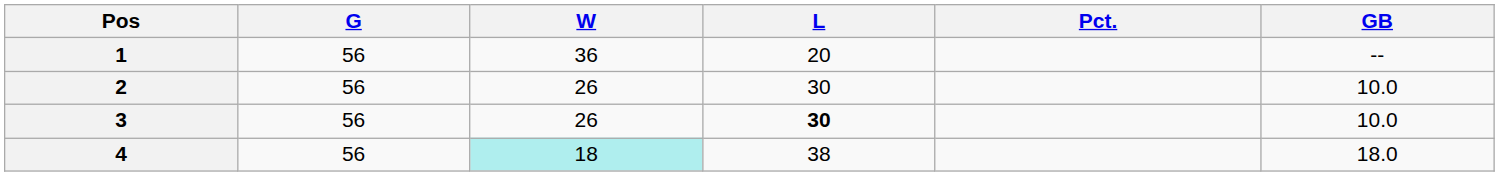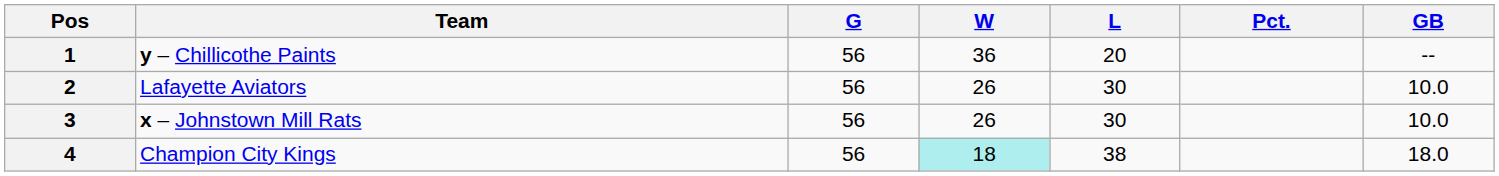+ column: Team | y – Chillicothe Paints | Lafayette Aviators | x – Johnstown Mill Rats | Champion City Kings
3 | L: bold -> normal
